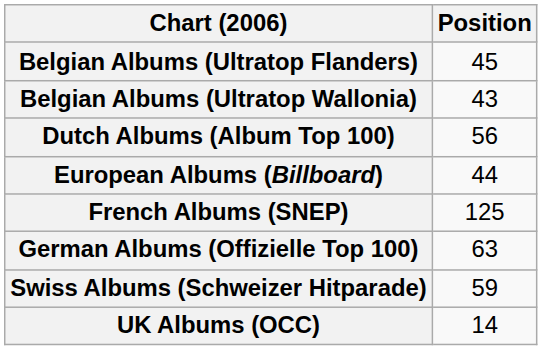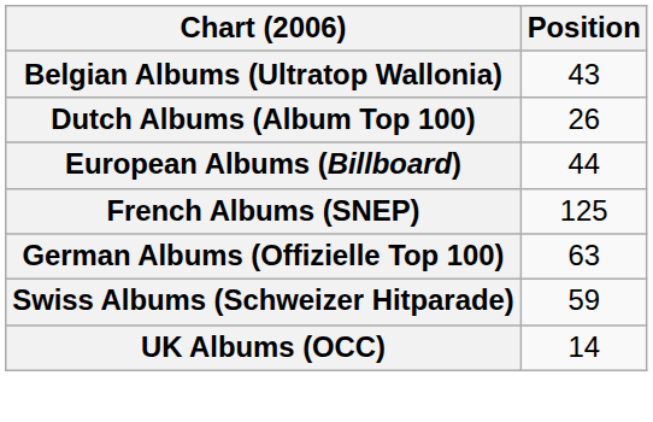- row: Belgian Albums (Ultratop Flanders) | 45
Dutch Albums (Album Top 100) | Position: 56 -> 26
